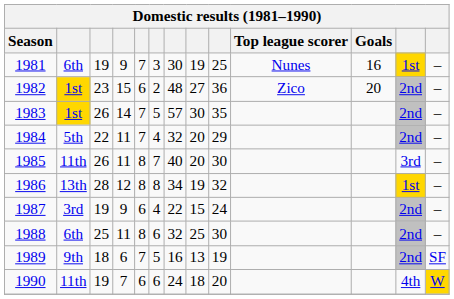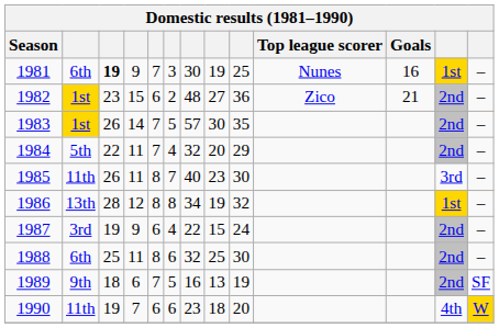1981 | column 3: normal -> bold
1982 | Goals: 20 -> 21
1985 | column 8: 20 -> 23
1990 | column 7: 24 -> 23
